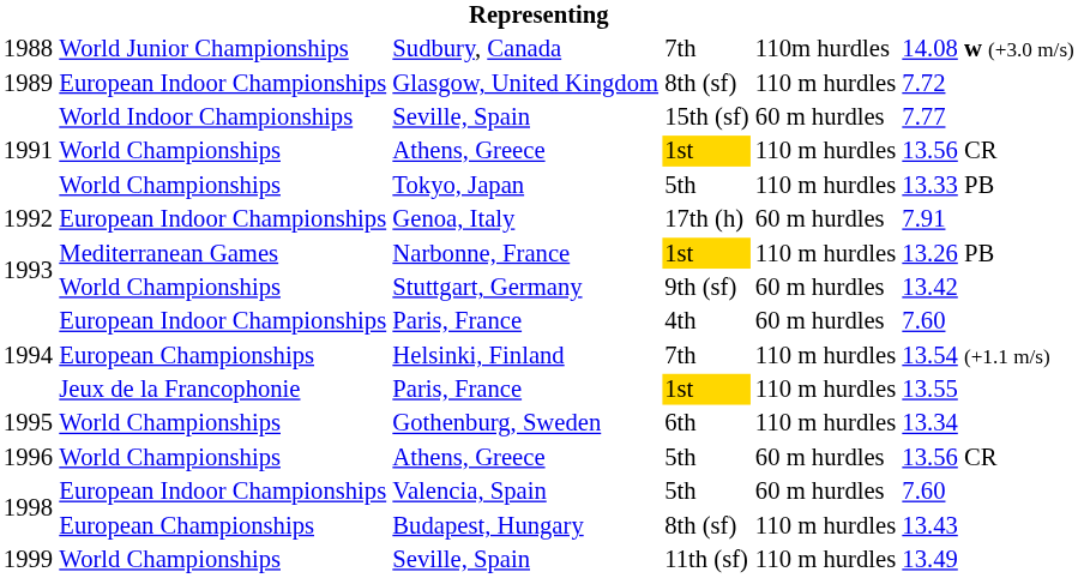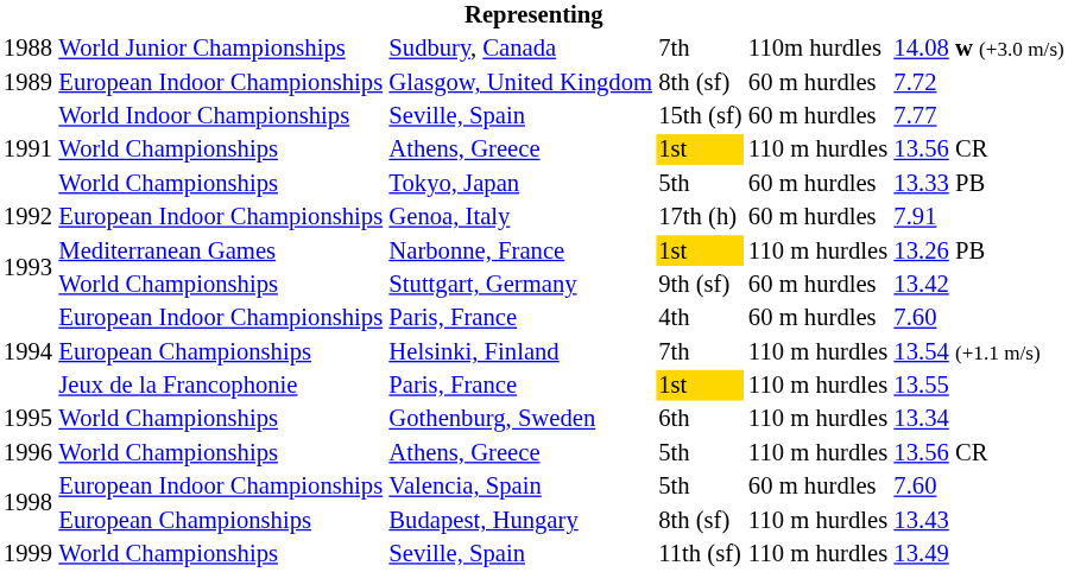Glasgow, United Kingdom | column 5: 110 m hurdles -> 60 m hurdles
Tokyo, Japan | column 5: 110 m hurdles -> 60 m hurdles
Athens, Greece / 5th | column 5: 60 m hurdles -> 110 m hurdles
